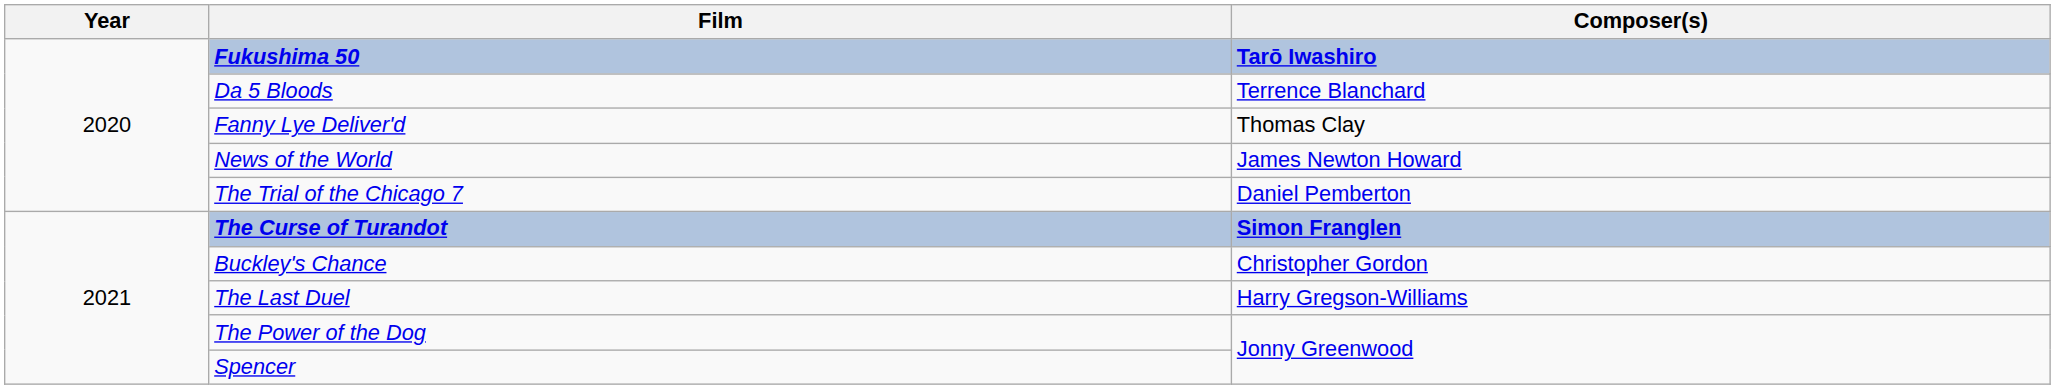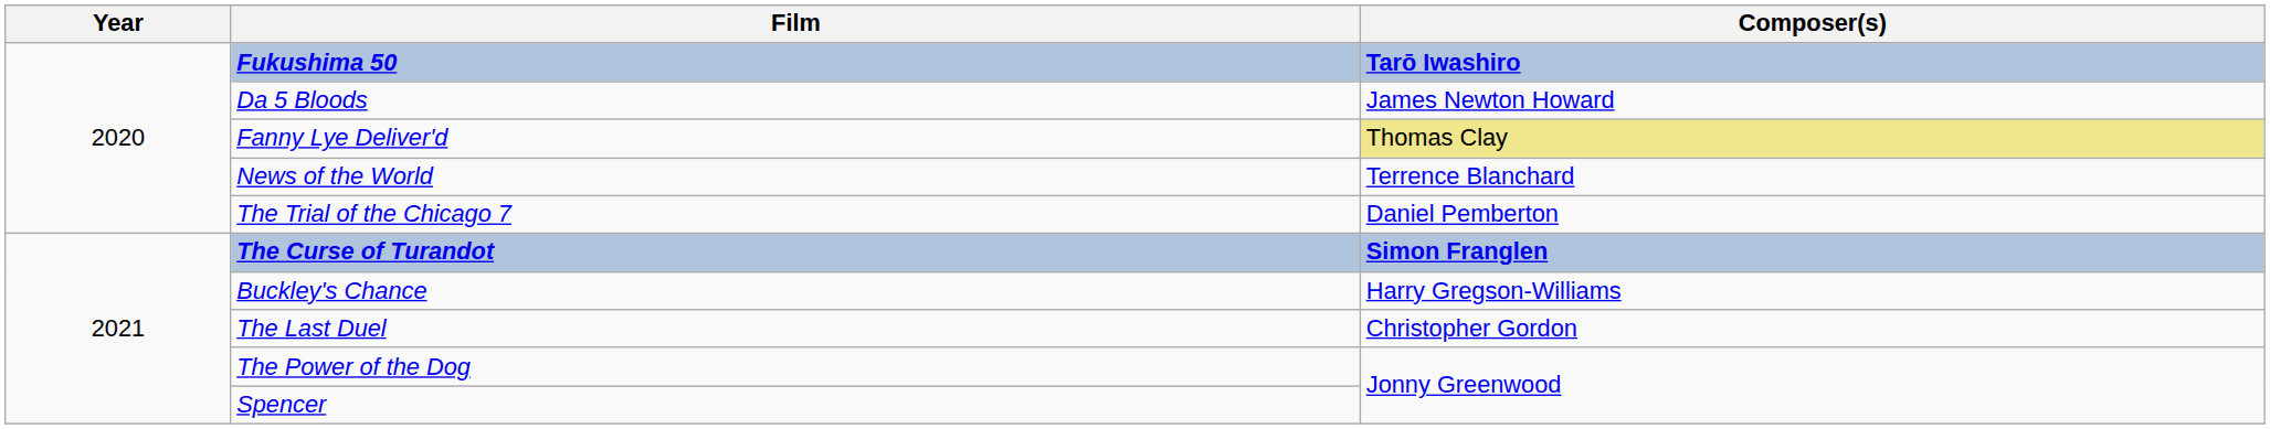Da 5 Bloods | Composer(s): Terrence Blanchard -> James Newton Howard
Fanny Lye Deliver'd | Composer(s): no background -> khaki background
News of the World | Composer(s): James Newton Howard -> Terrence Blanchard
Buckley's Chance | Composer(s): Christopher Gordon -> Harry Gregson-Williams
The Last Duel | Composer(s): Harry Gregson-Williams -> Christopher Gordon
